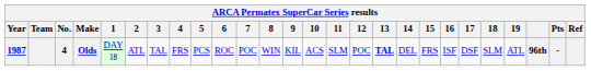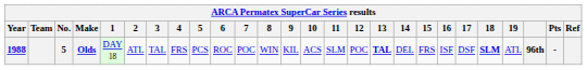Olds | Year: 1987 -> 1988
Olds | No.: 4 -> 5
Olds | 18: normal -> bold
